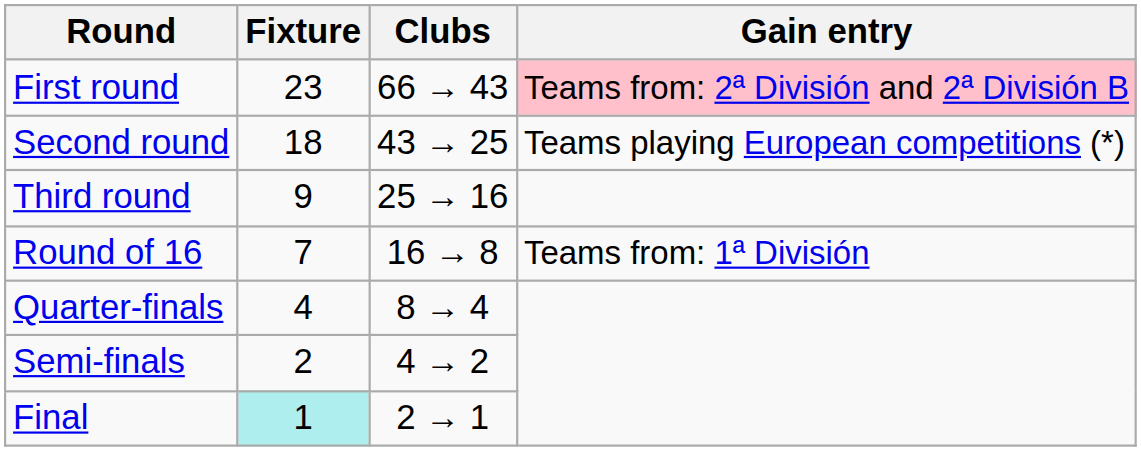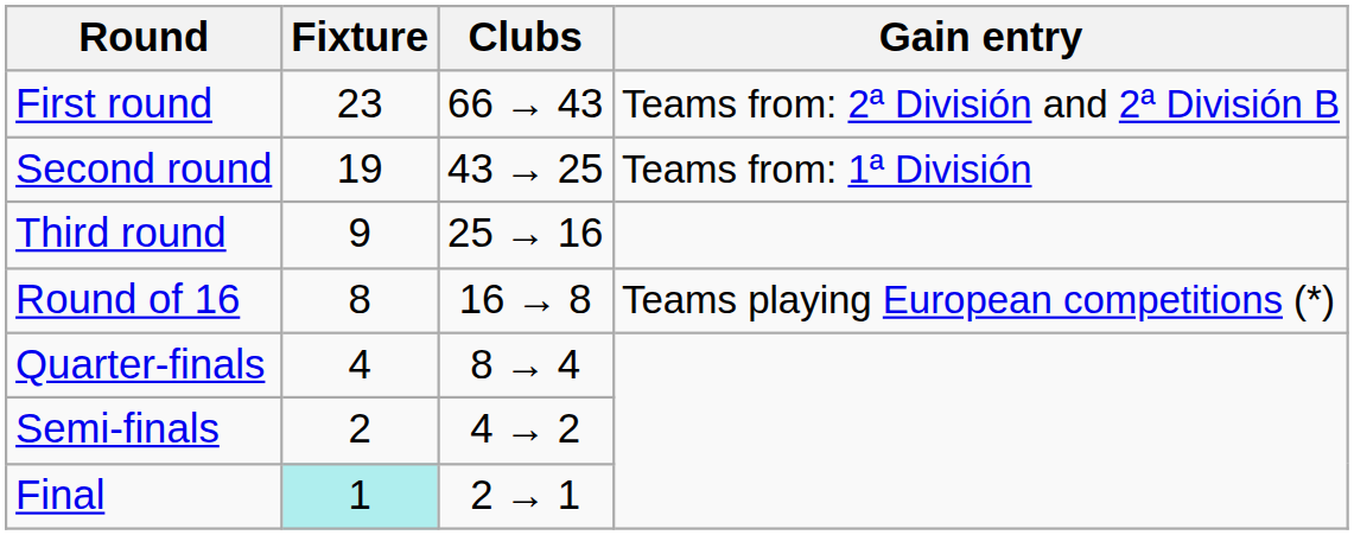First round | Gain entry: pink background -> no background
Second round | Fixture: 18 -> 19
Second round | Gain entry: Teams playing European competitions (*) -> Teams from: 1ª División
Round of 16 | Fixture: 7 -> 8
Round of 16 | Gain entry: Teams from: 1ª División -> Teams playing European competitions (*)
